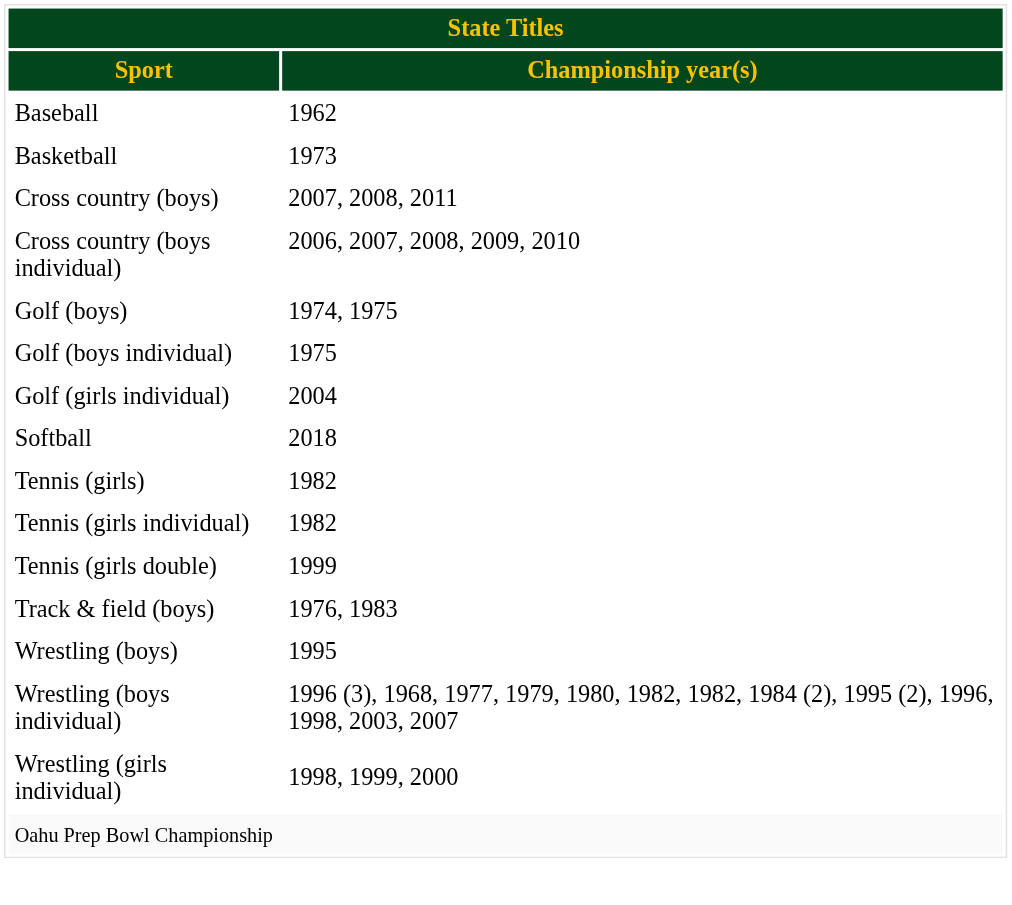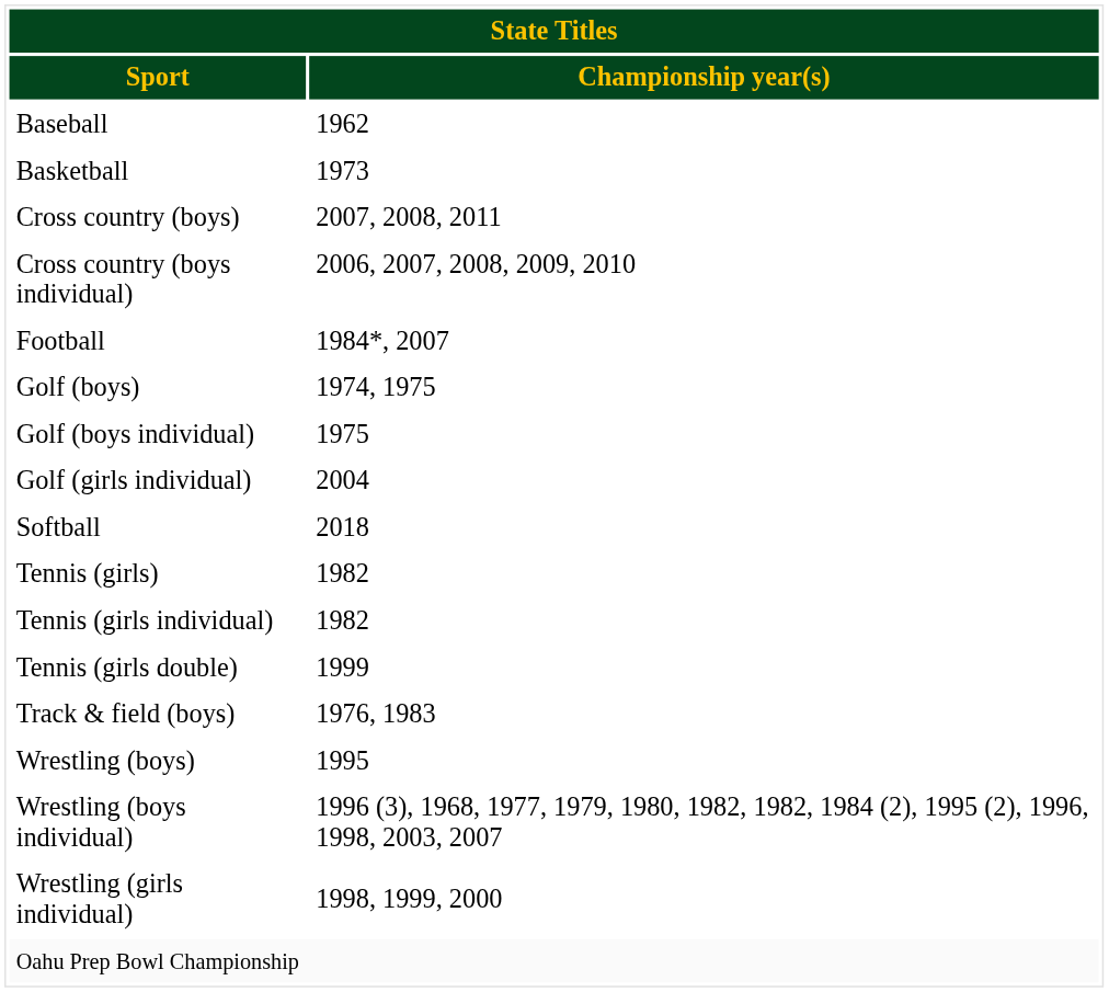+ row: Football | 1984*, 2007
